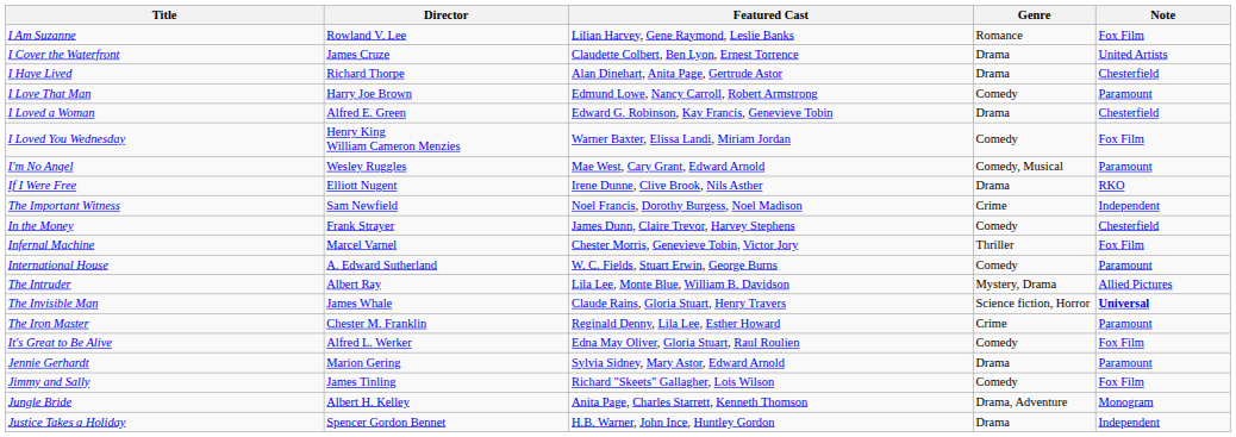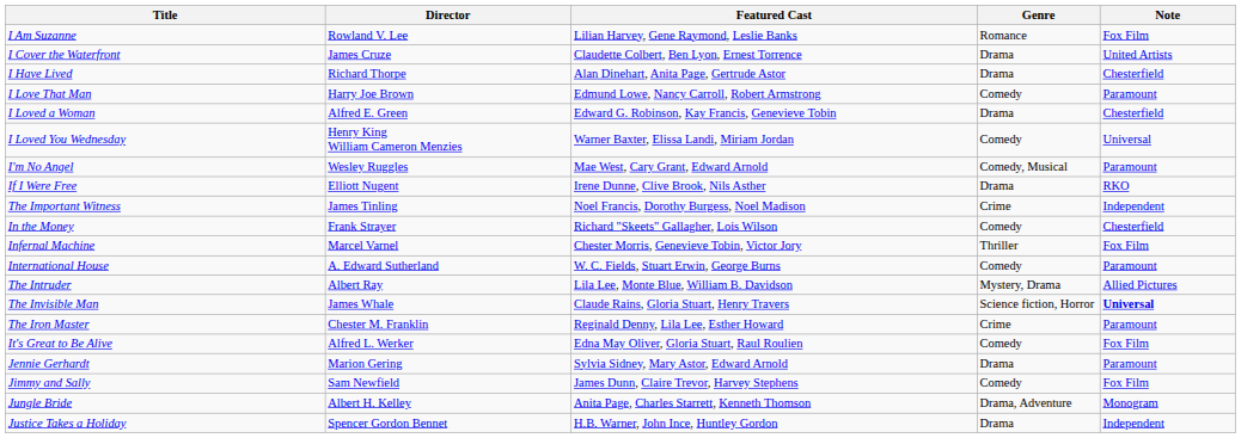I Loved You Wednesday | Note: Fox Film -> Universal
The Important Witness | Director: Sam Newfield -> James Tinling
In the Money | Featured Cast: James Dunn, Claire Trevor, Harvey Stephens -> Richard "Skeets" Gallagher, Lois Wilson
Jimmy and Sally | Director: James Tinling -> Sam Newfield
Jimmy and Sally | Featured Cast: Richard "Skeets" Gallagher, Lois Wilson -> James Dunn, Claire Trevor, Harvey Stephens
